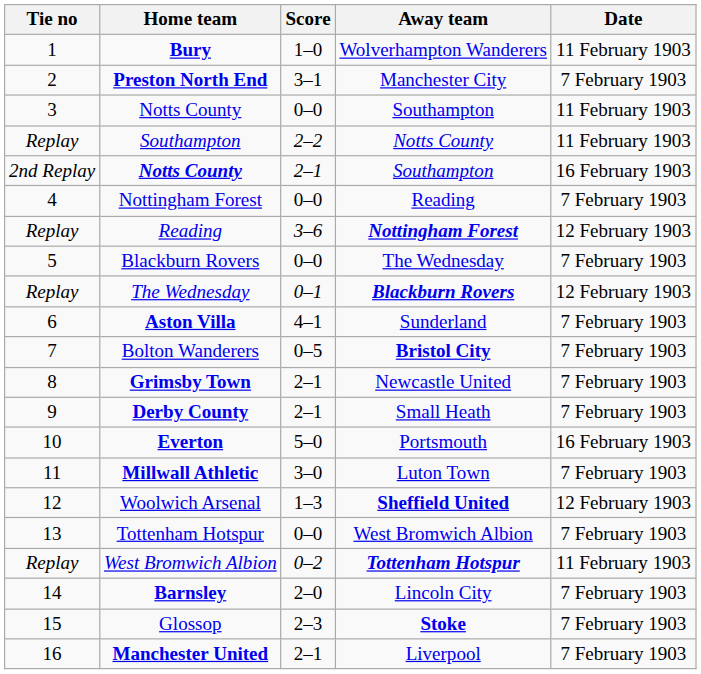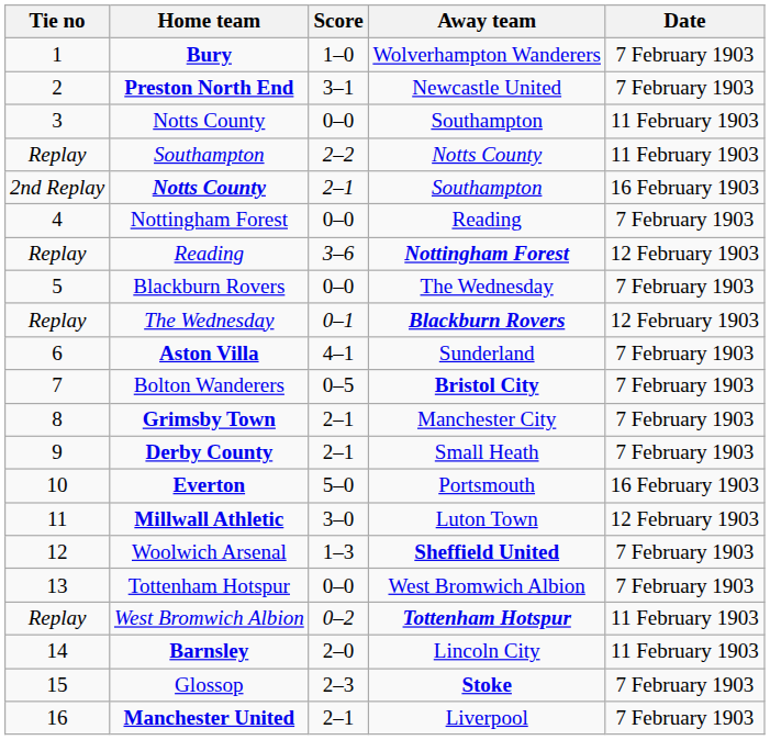Bury | Date: 11 February 1903 -> 7 February 1903
Preston North End | Away team: Manchester City -> Newcastle United
Grimsby Town | Away team: Newcastle United -> Manchester City
Millwall Athletic | Date: 7 February 1903 -> 12 February 1903
Woolwich Arsenal | Date: 12 February 1903 -> 7 February 1903
Barnsley | Date: 7 February 1903 -> 11 February 1903
